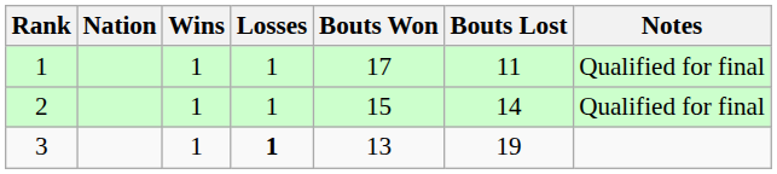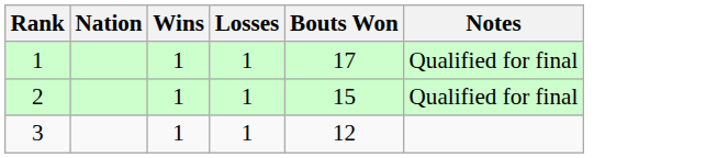- column: Bouts Lost | 11 | 14 | 19
3 | Losses: bold -> normal
3 | Bouts Won: 13 -> 12
